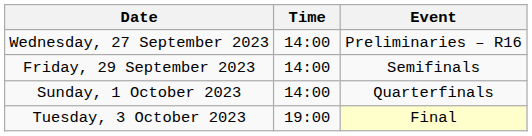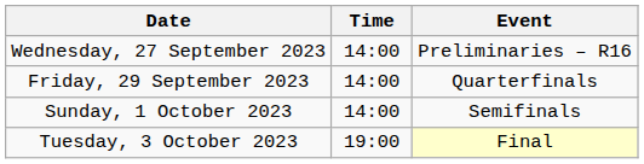Friday, 29 September 2023 | Event: Semifinals -> Quarterfinals
Sunday, 1 October 2023 | Event: Quarterfinals -> Semifinals
